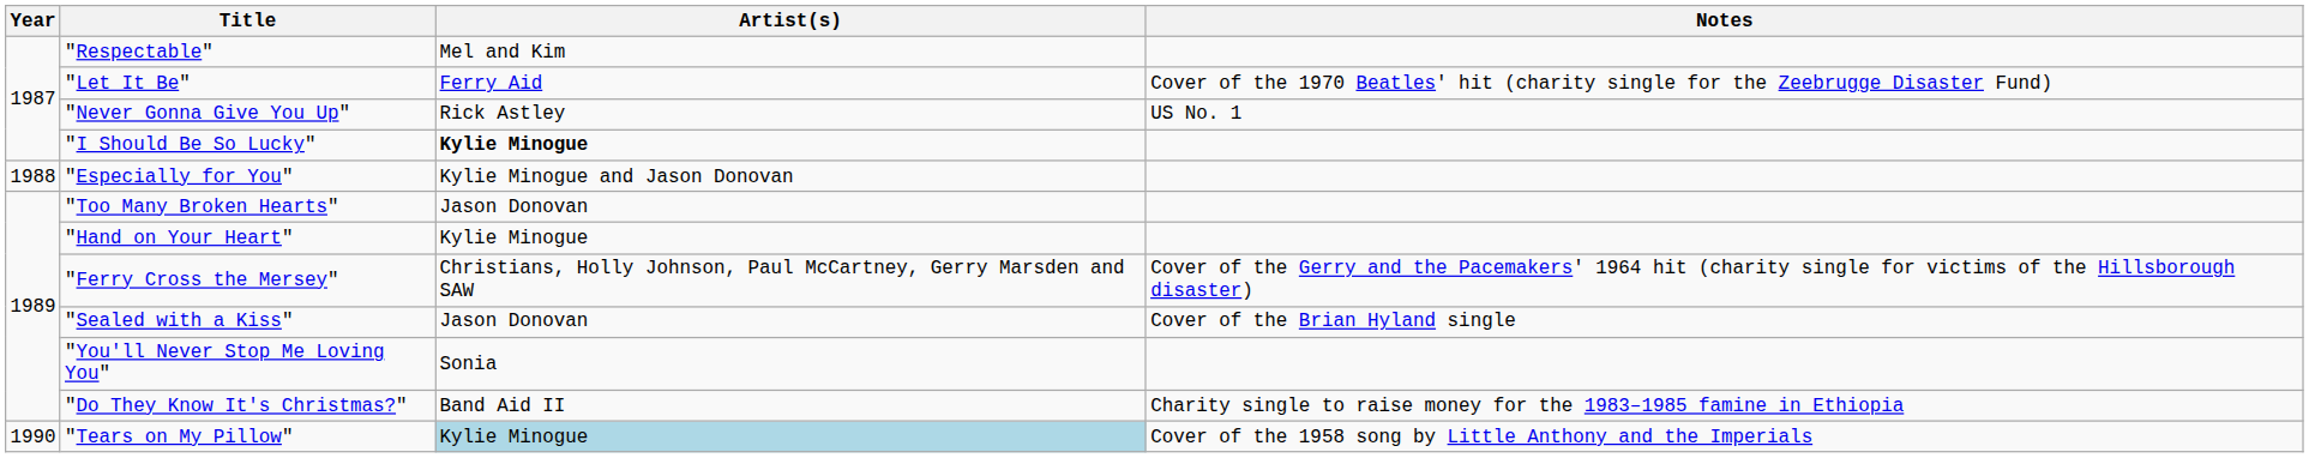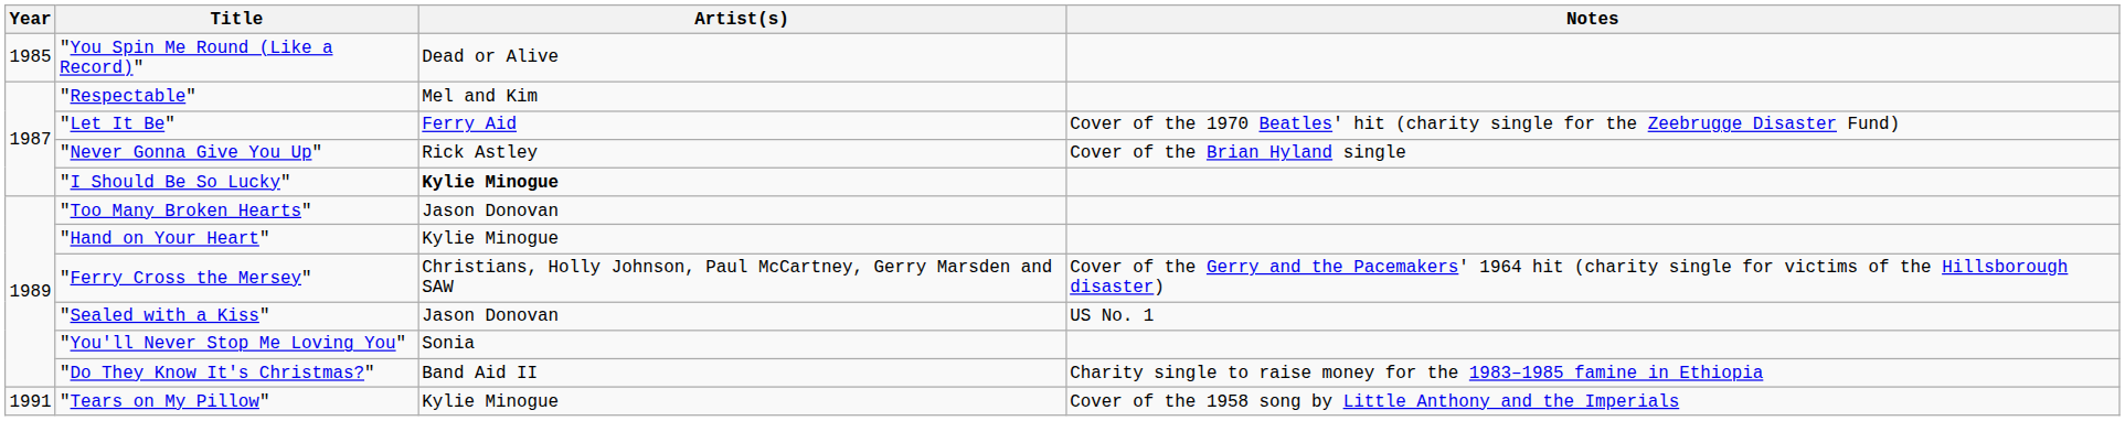+ row: 1985 | "You Spin Me Round (Like a Record)" | Dead or Alive
"Never Gonna Give You Up" | Notes: US No. 1 -> Cover of the Brian Hyland single
- row: 1988 | "Especially for You" | Kylie Minogue and Jason Donovan
"Sealed with a Kiss" | Notes: Cover of the Brian Hyland single -> US No. 1
"Tears on My Pillow" | Year: 1990 -> 1991
"Tears on My Pillow" | Artist(s): lightblue background -> no background
